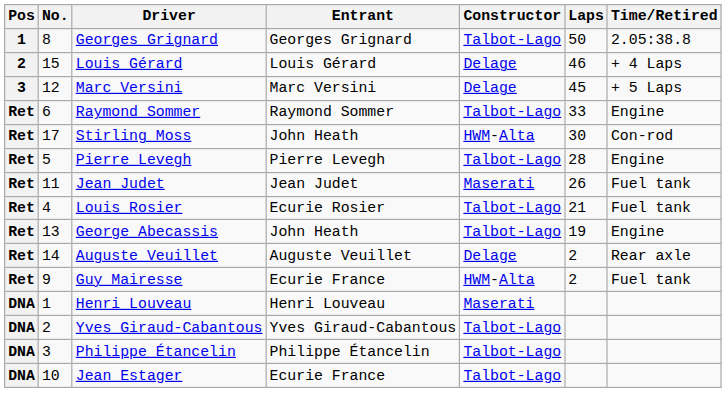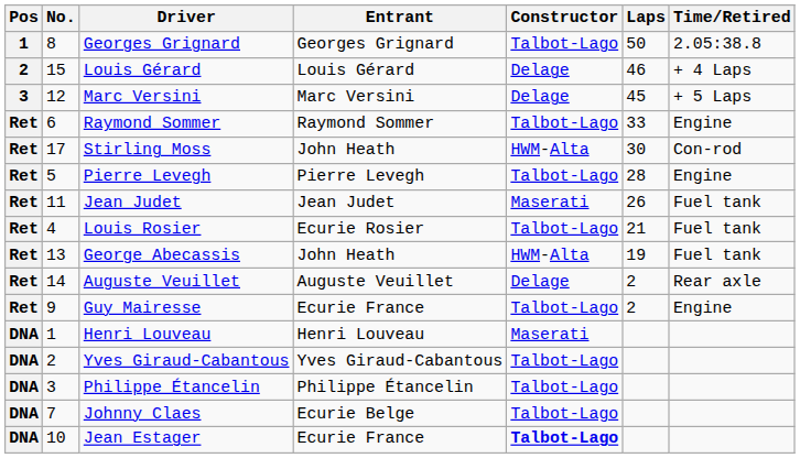George Abecassis | Constructor: Talbot-Lago -> HWM-Alta
George Abecassis | Time/Retired: Engine -> Fuel tank
Guy Mairesse | Constructor: HWM-Alta -> Talbot-Lago
Guy Mairesse | Time/Retired: Fuel tank -> Engine
+ row: DNA | 7 | Johnny Claes | Ecurie Belge | Talbot-Lago
Jean Estager | Constructor: normal -> bold
